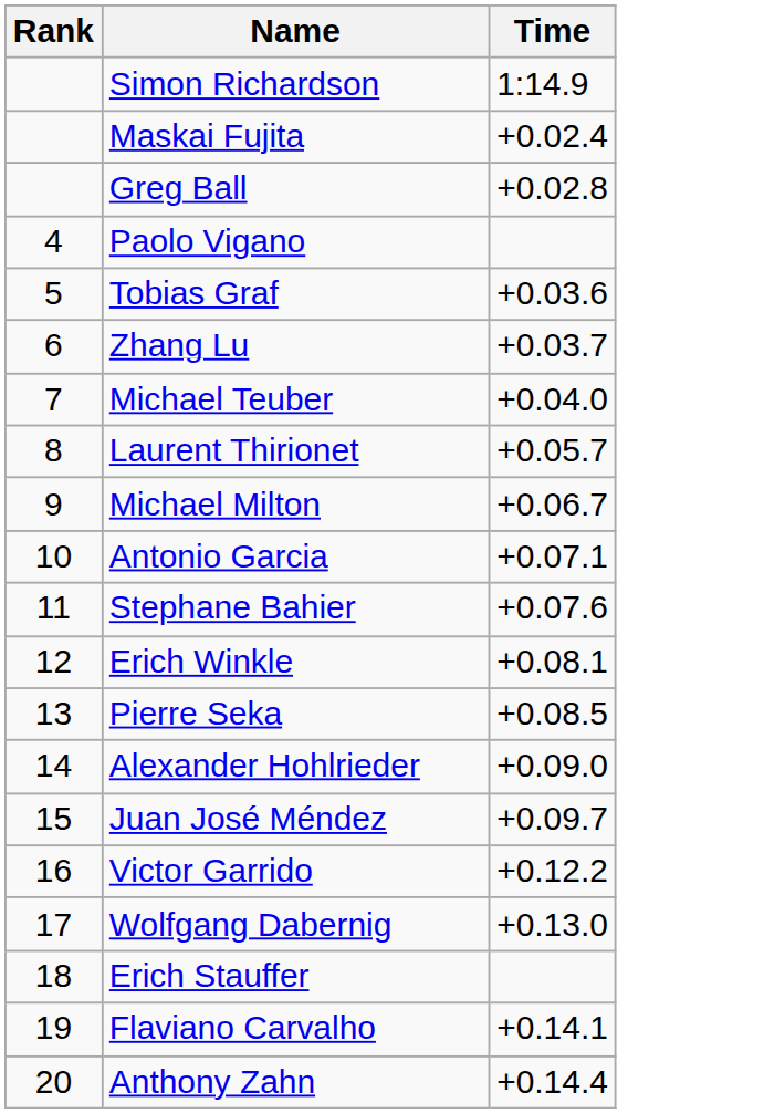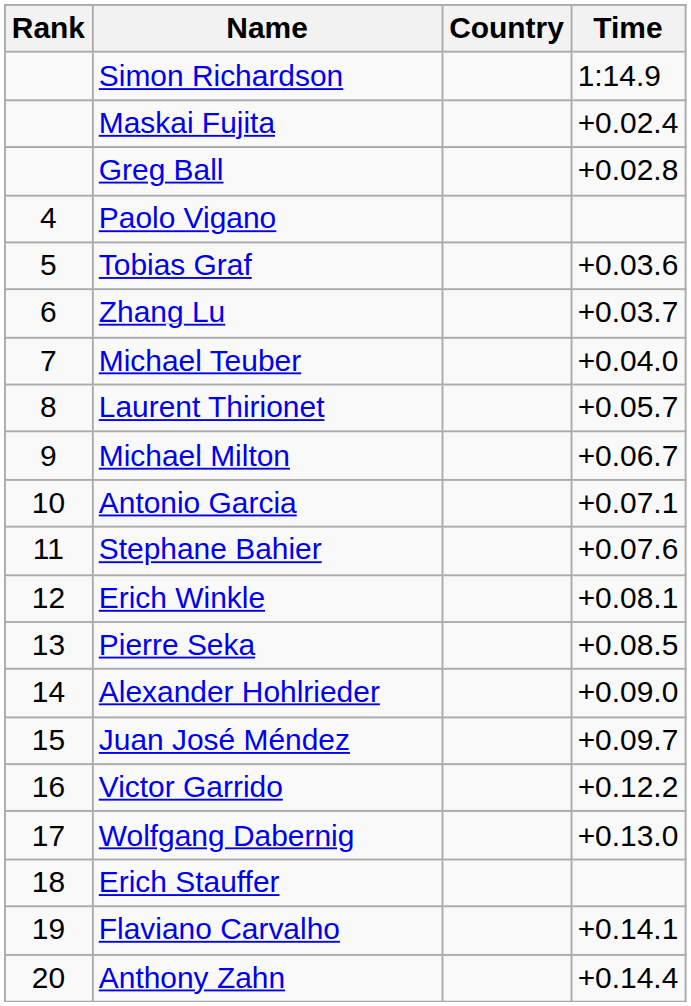+ column: Country
